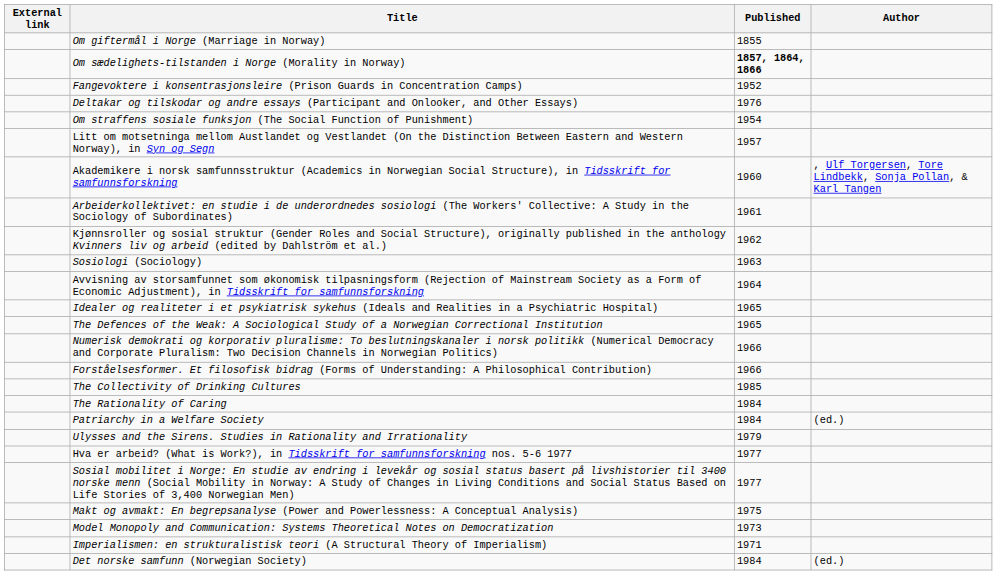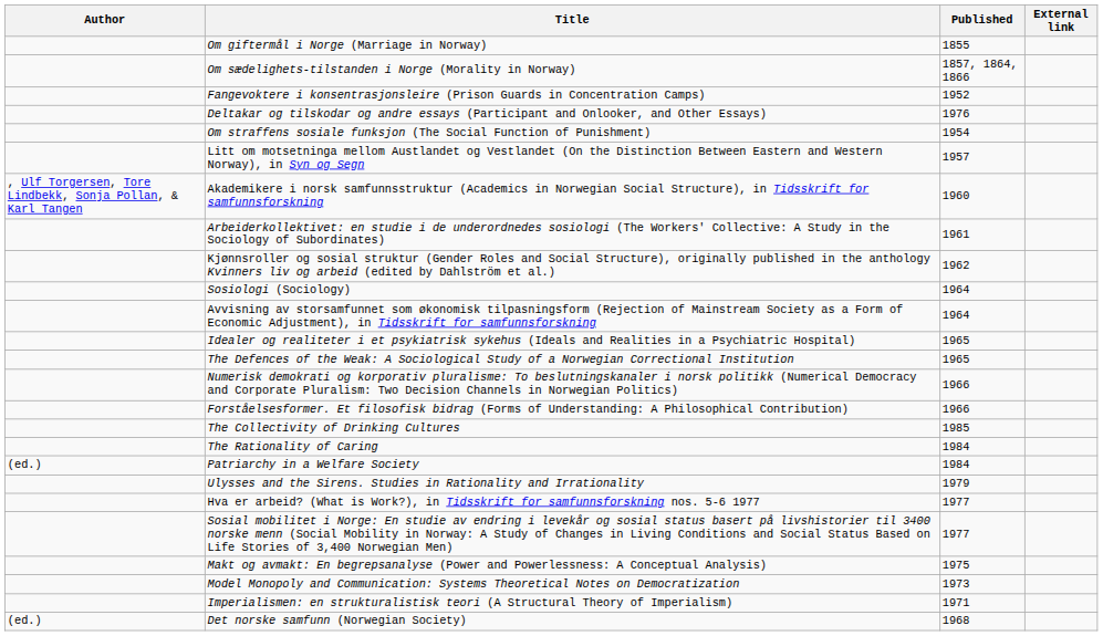columns swapped: Author <-> External link
Om sædelighets-tilstanden i Norge (Morality in Norway) | Published: bold -> normal
Sosiologi (Sociology) | Published: 1963 -> 1964
Det norske samfunn (Norwegian Society) | Published: 1984 -> 1968
